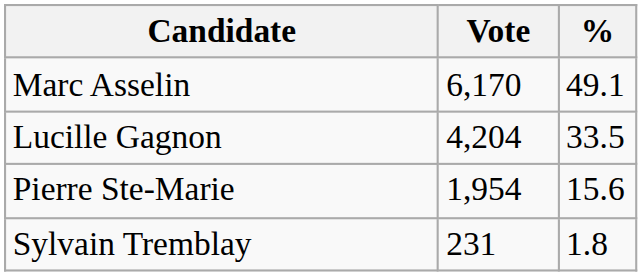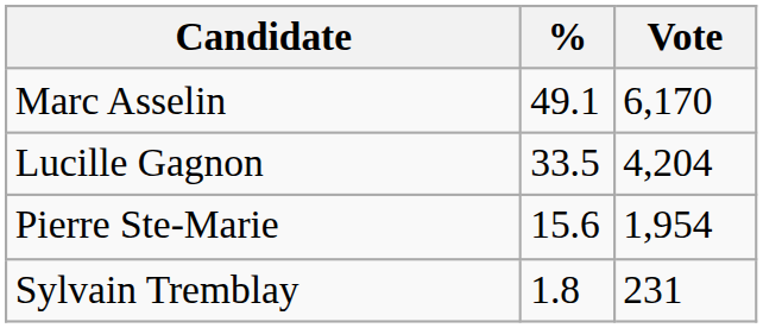columns swapped: Vote <-> %
